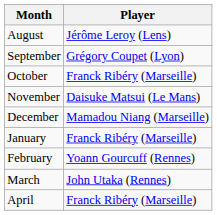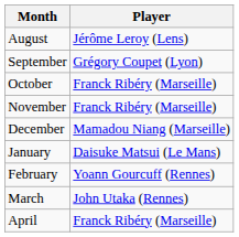November | Player: Daisuke Matsui (Le Mans) -> Franck Ribéry (Marseille)
January | Player: Franck Ribéry (Marseille) -> Daisuke Matsui (Le Mans)
